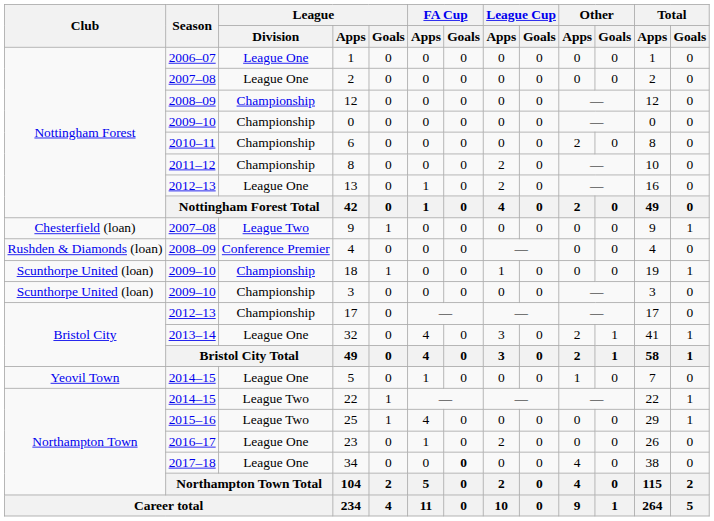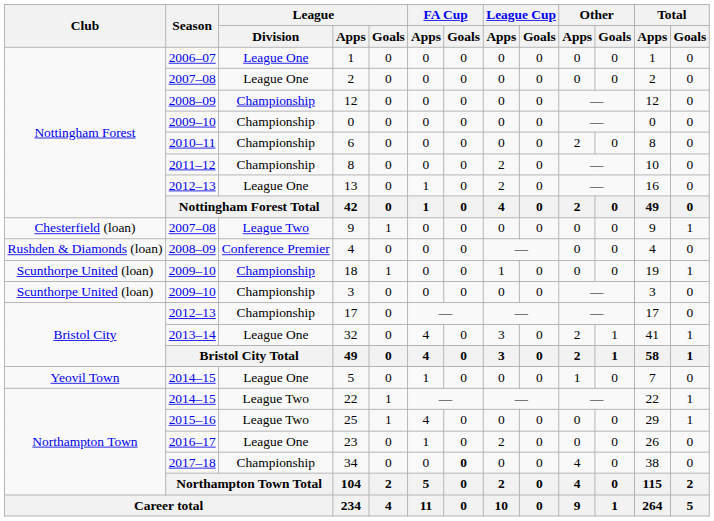34 | League / Division: League One -> Championship
